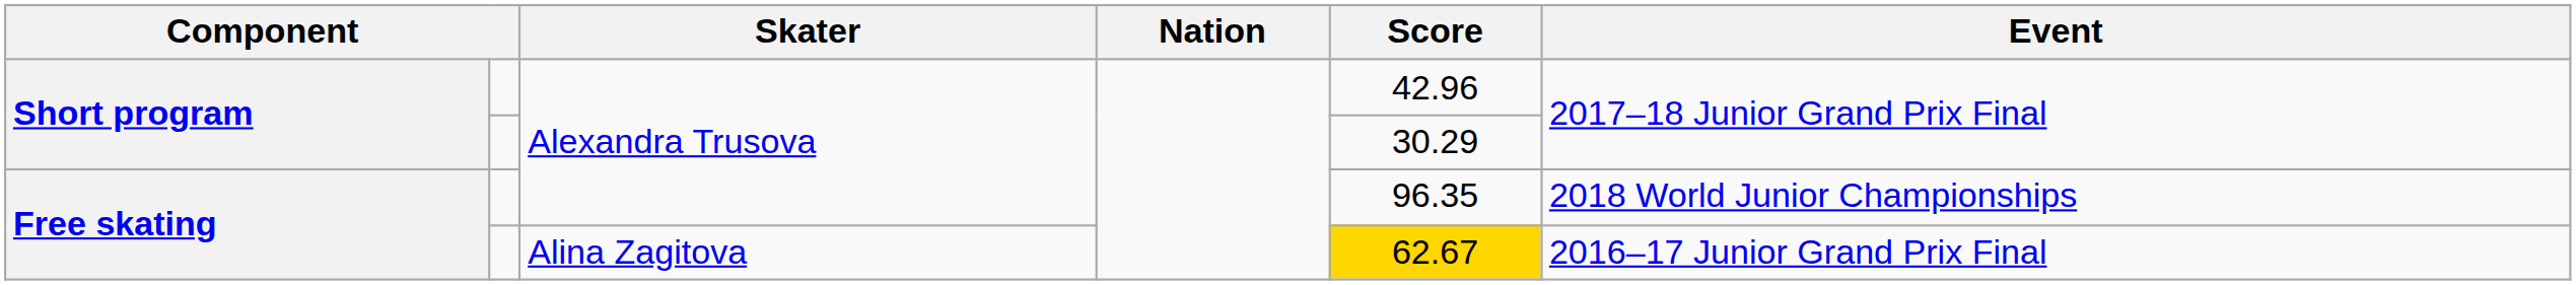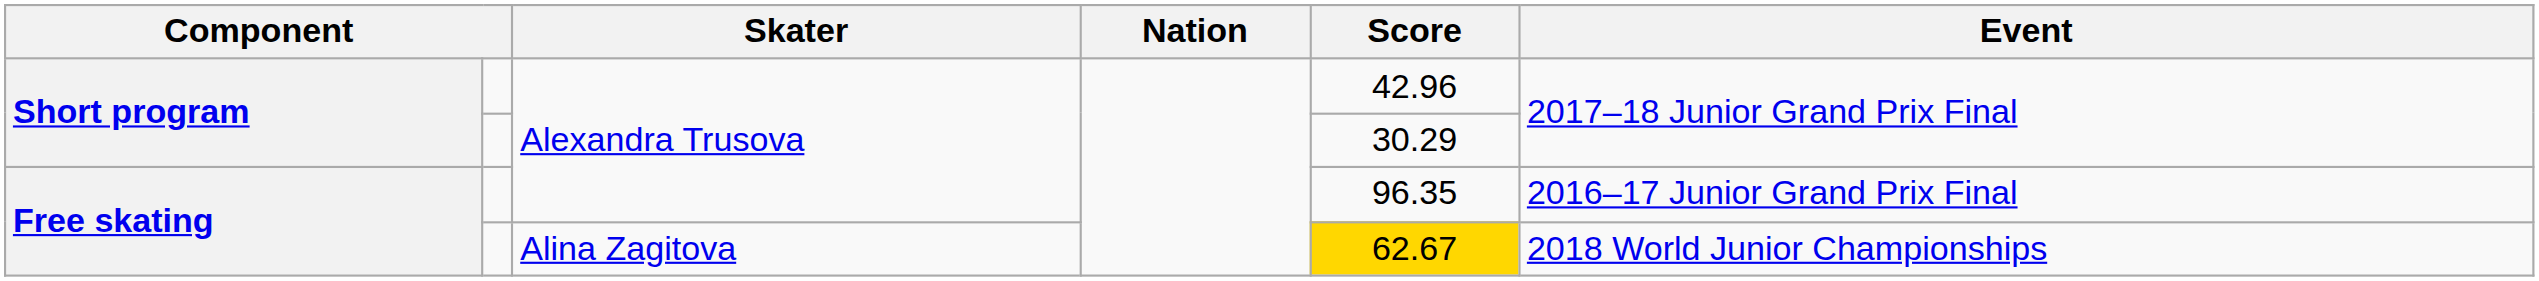Free skating / Alexandra Trusova | Event: 2018 World Junior Championships -> 2016–17 Junior Grand Prix Final
Free skating / Alina Zagitova | Event: 2016–17 Junior Grand Prix Final -> 2018 World Junior Championships
